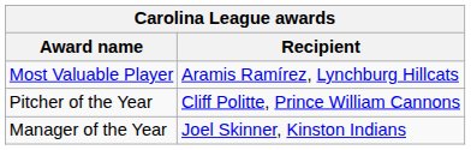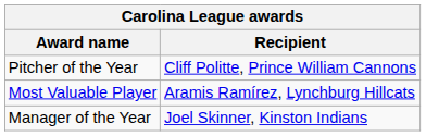rows swapped: Most Valuable Player <-> Pitcher of the Year
